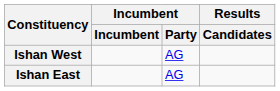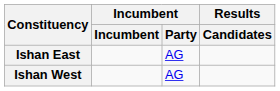rows swapped: Ishan East <-> Ishan West
